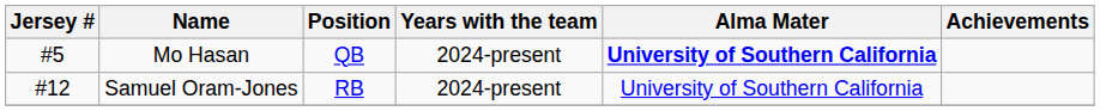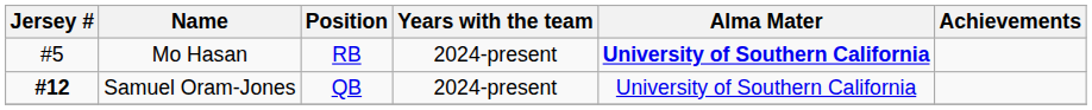Mo Hasan | Position: QB -> RB
Samuel Oram-Jones | Jersey #: normal -> bold
Samuel Oram-Jones | Position: RB -> QB
